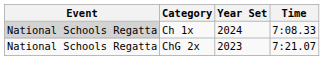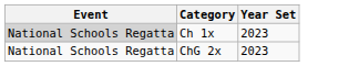- column: Time | 7:08.33 | 7:21.07
Ch 1x | Year Set: 2024 -> 2023
